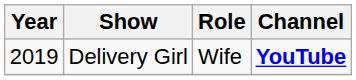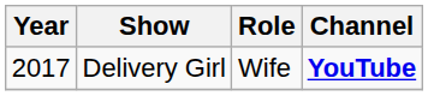Delivery Girl | Year: 2019 -> 2017
